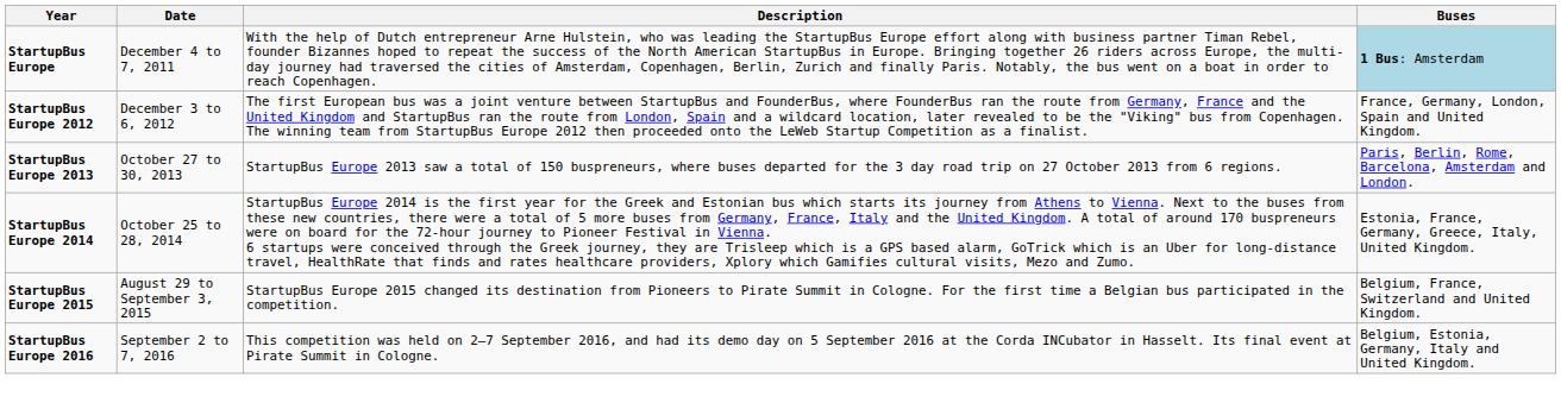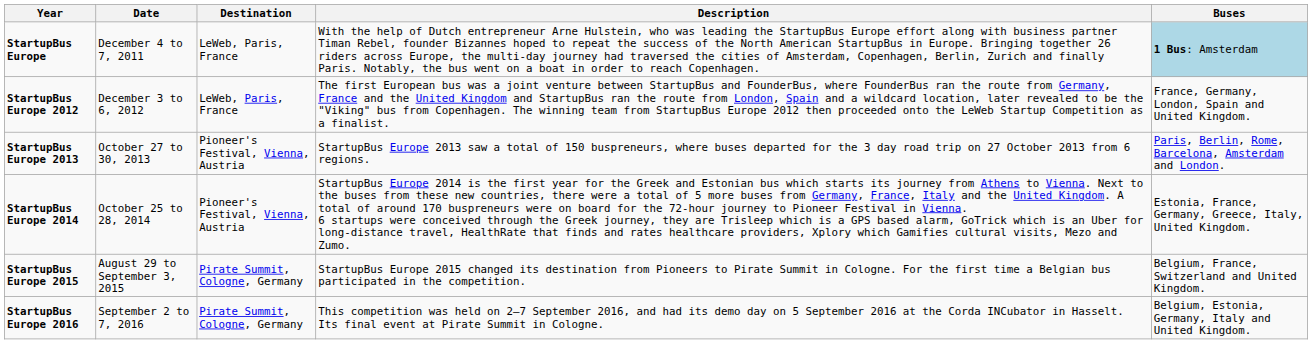+ column: Destination | LeWeb, Paris, France | LeWeb, Paris, France | Pioneer's Festival, Vienna, Austria | Pioneer's Festival, Vienna, Austria | Pirate Summit, Cologne, Germany | Pirate Summit, Cologne, Germany
